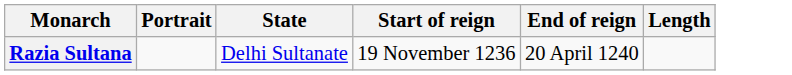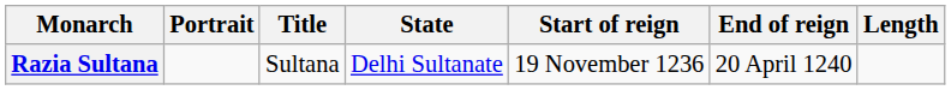+ column: Title | Sultana
